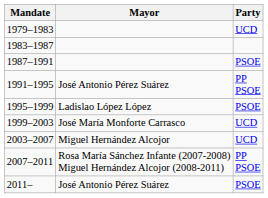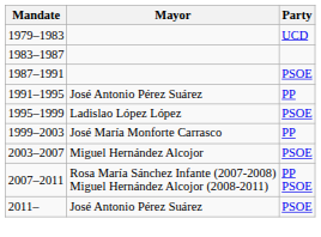1991–1995 | Party: PP PSOE -> PP
1999–2003 | Party: UCD -> PP
2003–2007 | Party: UCD -> PSOE
